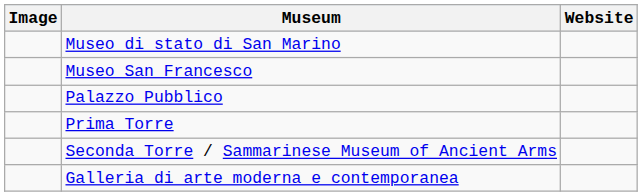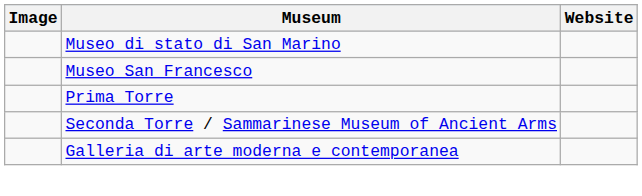- row: Palazzo Pubblico
